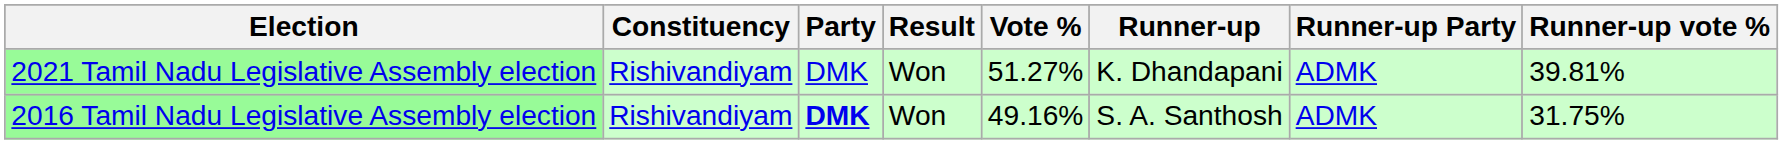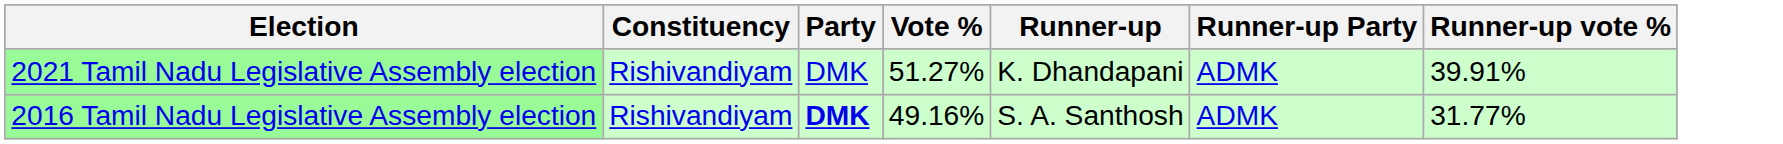- column: Result | Won | Won
2021 Tamil Nadu Legislative Assembly election | Runner-up vote %: 39.81% -> 39.91%
2016 Tamil Nadu Legislative Assembly election | Runner-up vote %: 31.75% -> 31.77%
